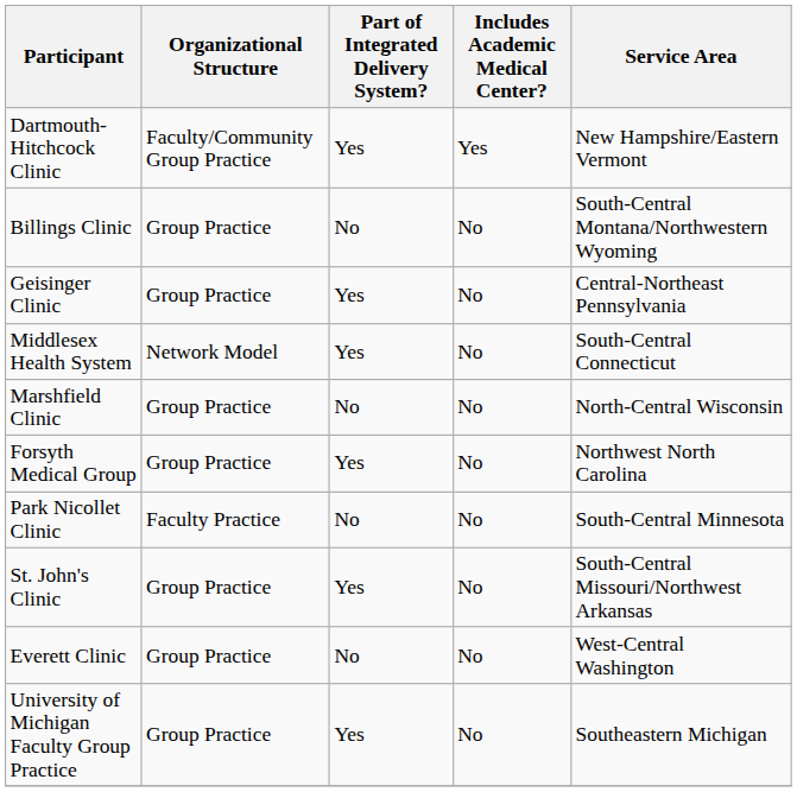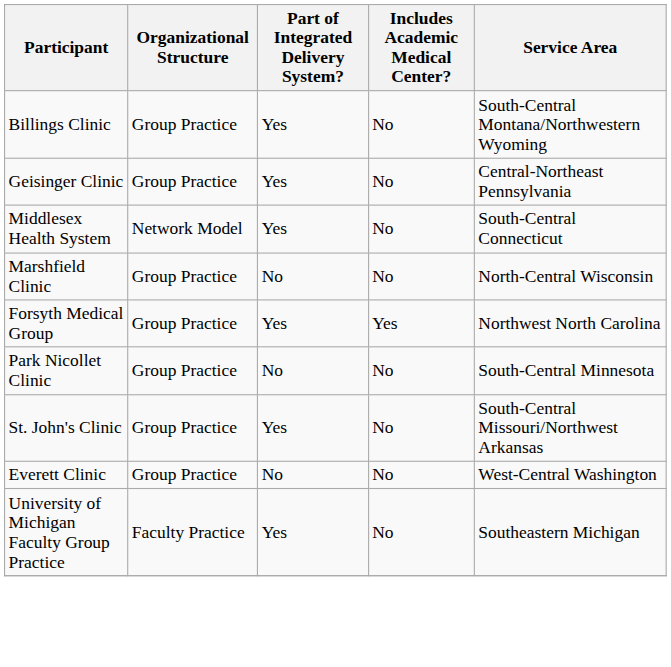- row: Dartmouth-Hitchcock Clinic | Faculty/Community Group Practice | Yes | Yes | New Hampshire/Eastern Vermont
Billings Clinic | Part of Integrated Delivery System?: No -> Yes
Forsyth Medical Group | Includes Academic Medical Center?: No -> Yes
Park Nicollet Clinic | Organizational Structure: Faculty Practice -> Group Practice
University of Michigan Faculty Group Practice | Organizational Structure: Group Practice -> Faculty Practice
